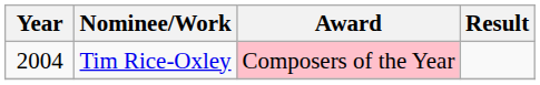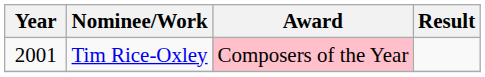Tim Rice-Oxley | Year: 2004 -> 2001
